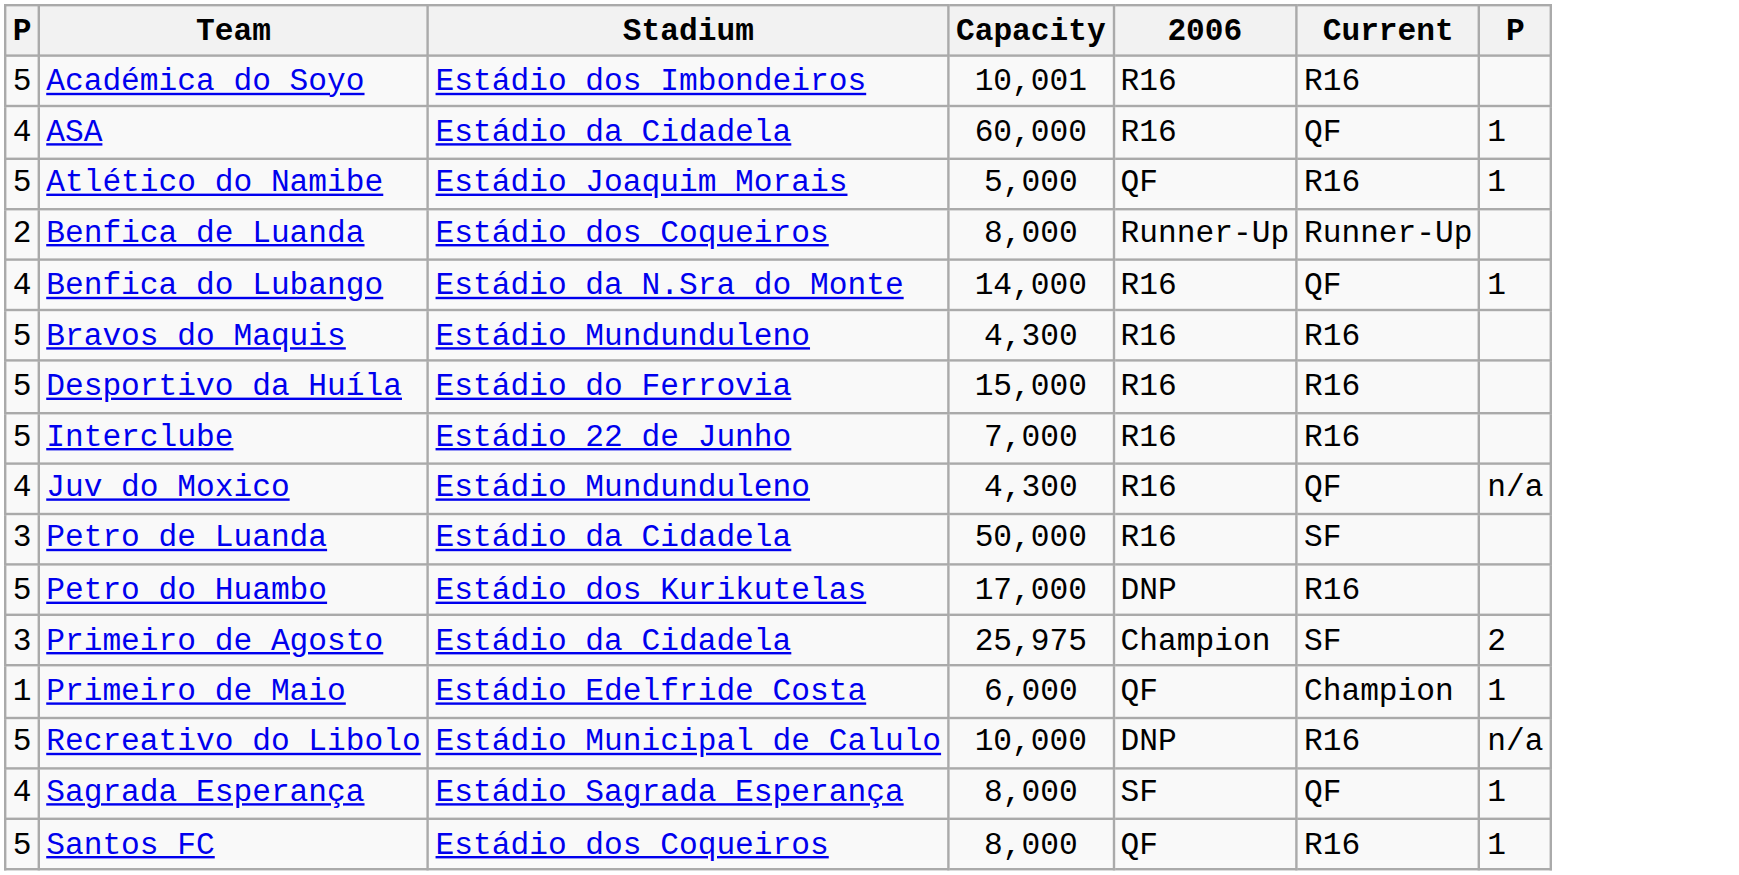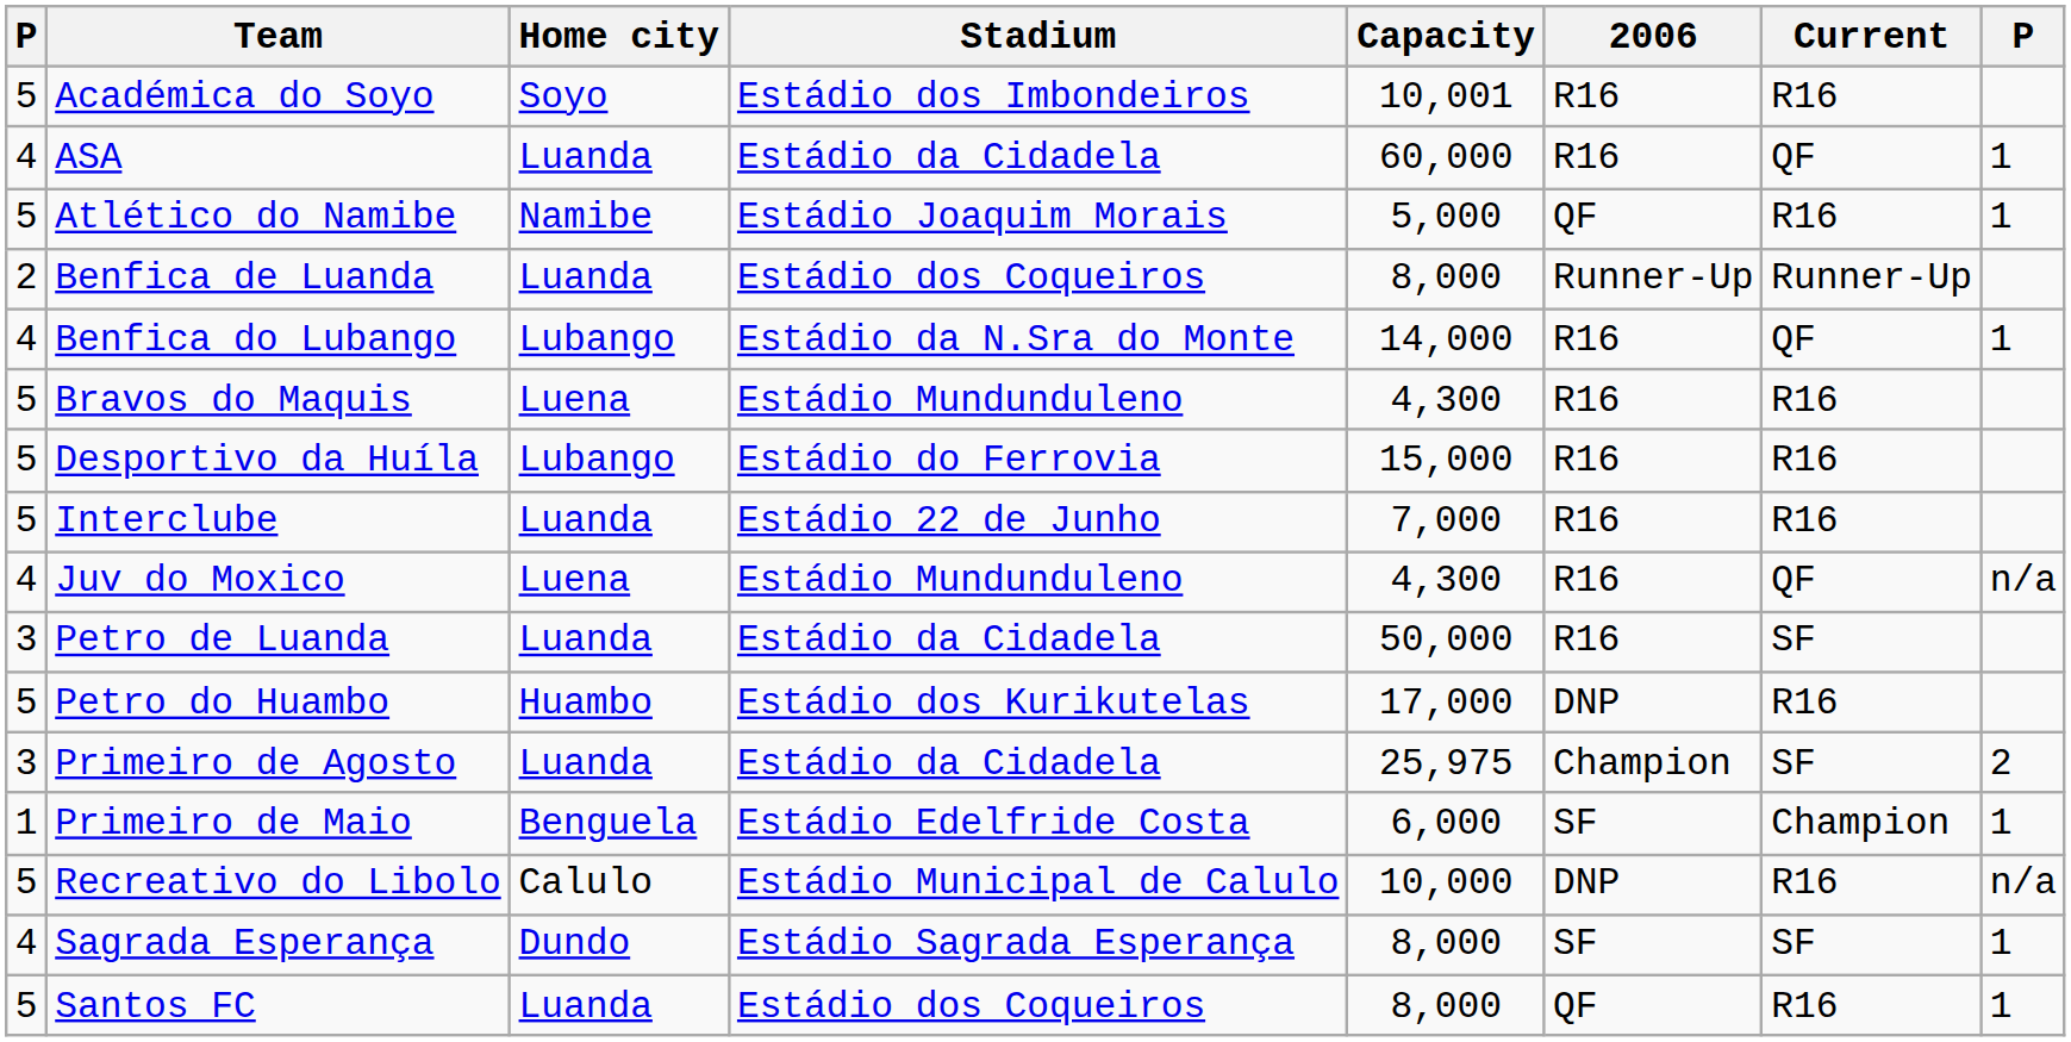+ column: Home city | Soyo | Luanda | Namibe | Luanda | Lubango | Luena | Lubango | Luanda | Luena | Luanda | Huambo | Luanda | Benguela | Calulo | Dundo | Luanda
Primeiro de Maio | 2006: QF -> SF
Sagrada Esperança | Current: QF -> SF
